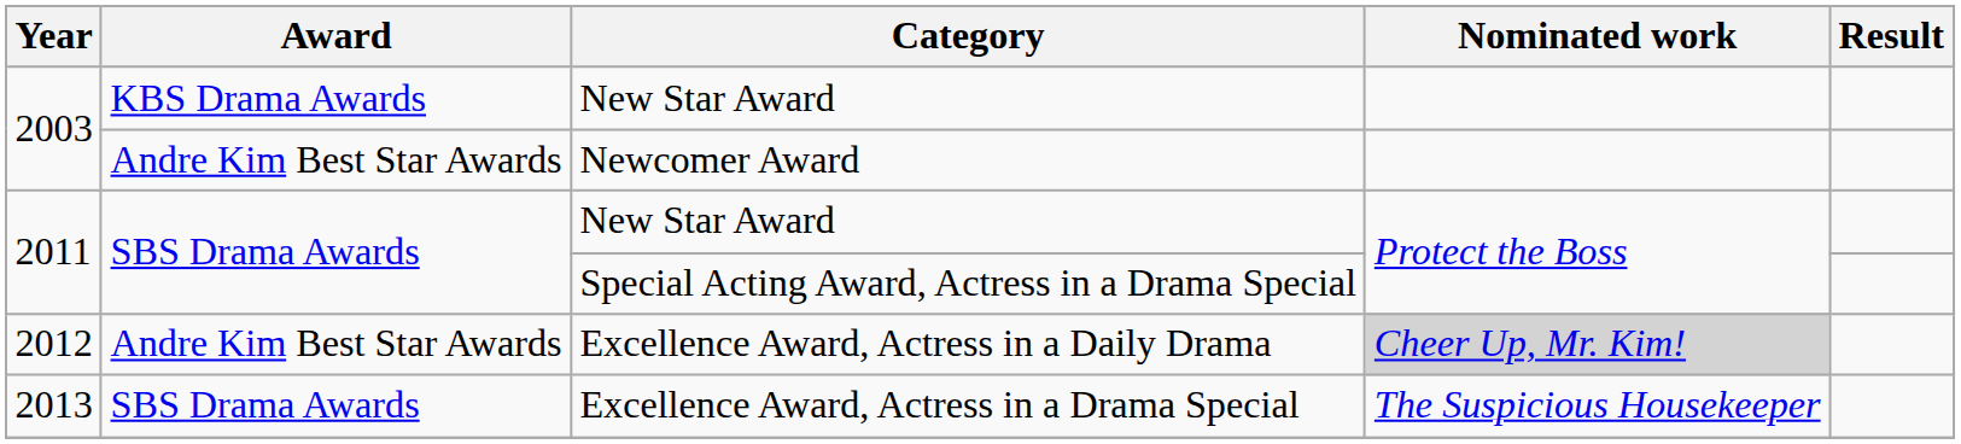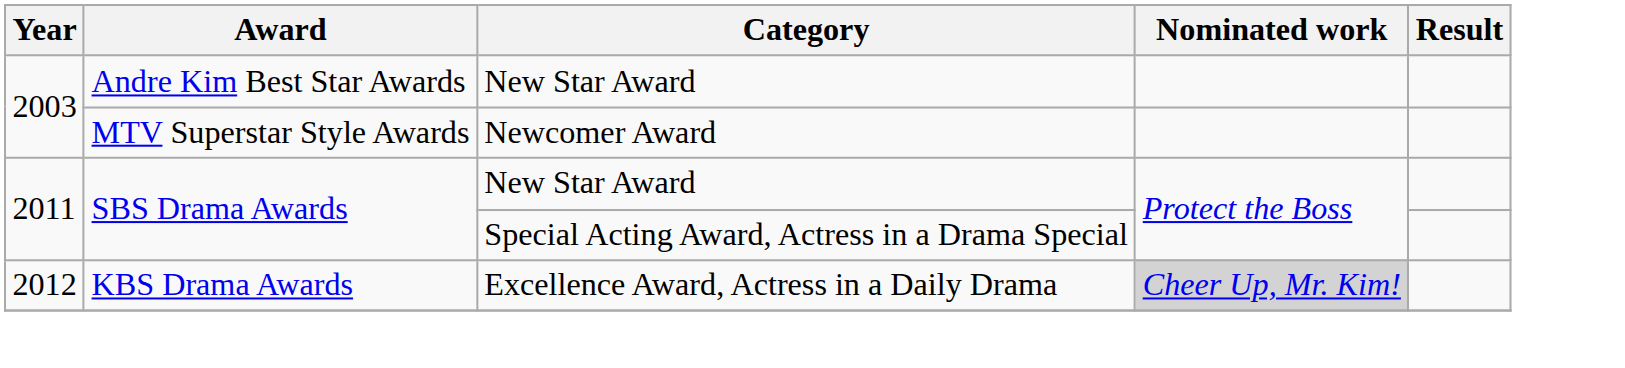2003 / New Star Award | Award: KBS Drama Awards -> Andre Kim Best Star Awards
Newcomer Award | Award: Andre Kim Best Star Awards -> MTV Superstar Style Awards
Excellence Award, Actress in a Daily Drama | Award: Andre Kim Best Star Awards -> KBS Drama Awards
- row: 2013 | SBS Drama Awards | Excellence Award, Actress in a Drama Special | The Suspicious Housekeeper
